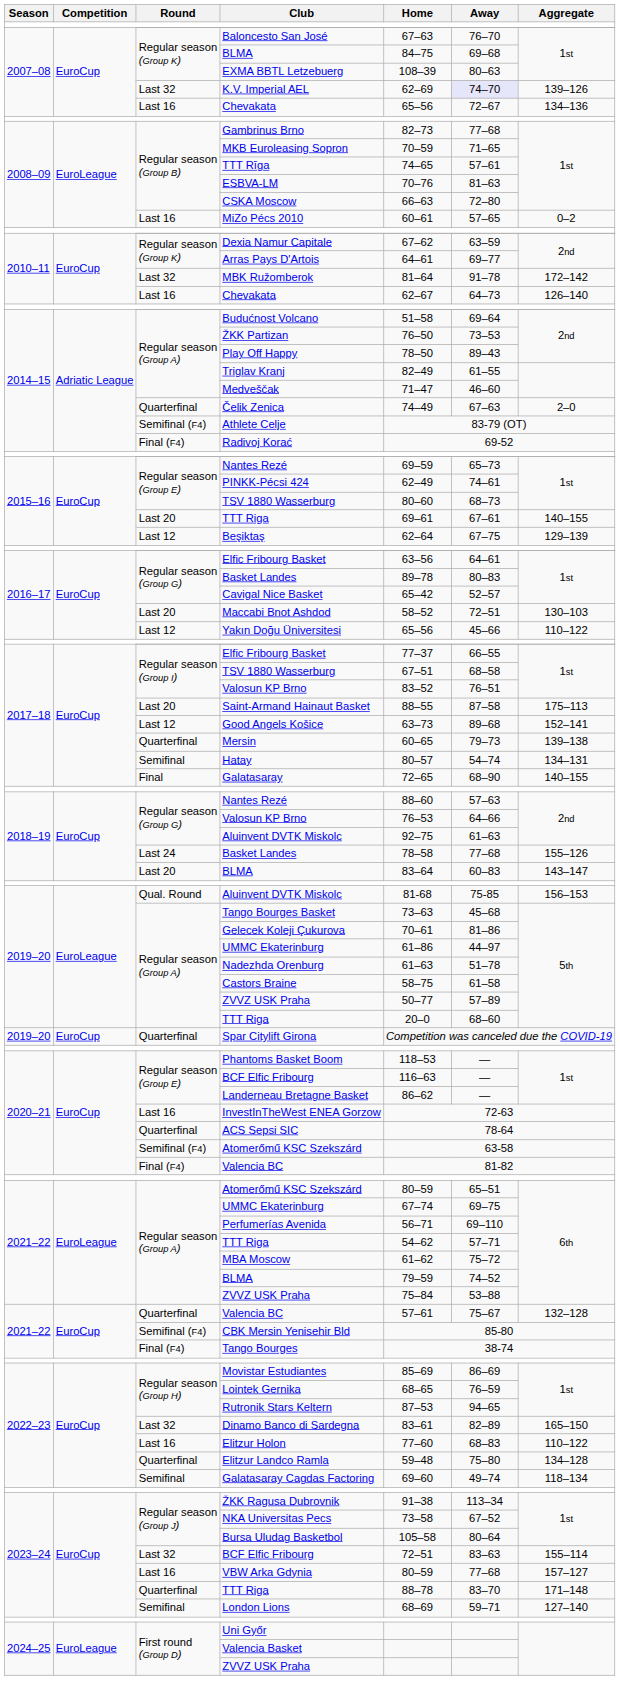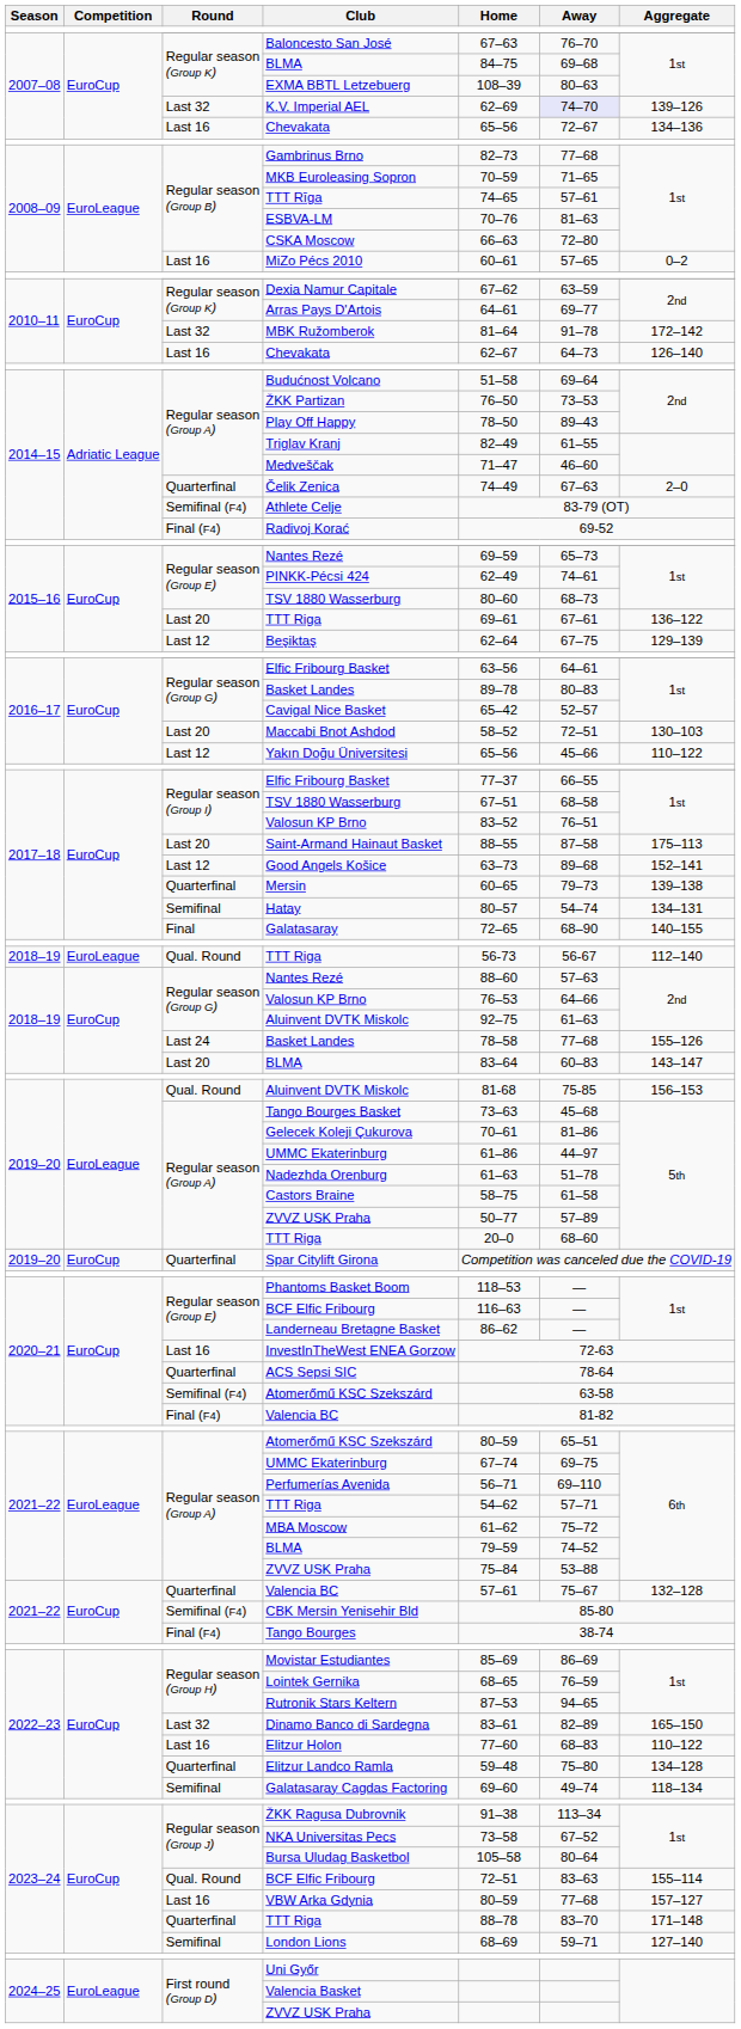2015–16 / TTT Riga | Aggregate: 140–155 -> 136–122
+ row: 2018–19 | EuroLeague | Qual. Round | TTT Riga | 56-73 | 56-67 | 112–140
2023–24 / BCF Elfic Fribourg | Round: Last 32 -> Qual. Round
